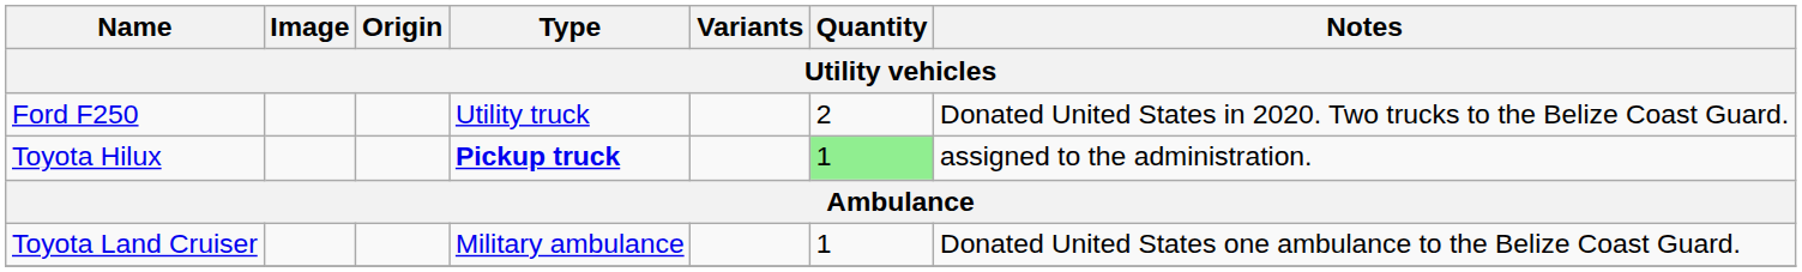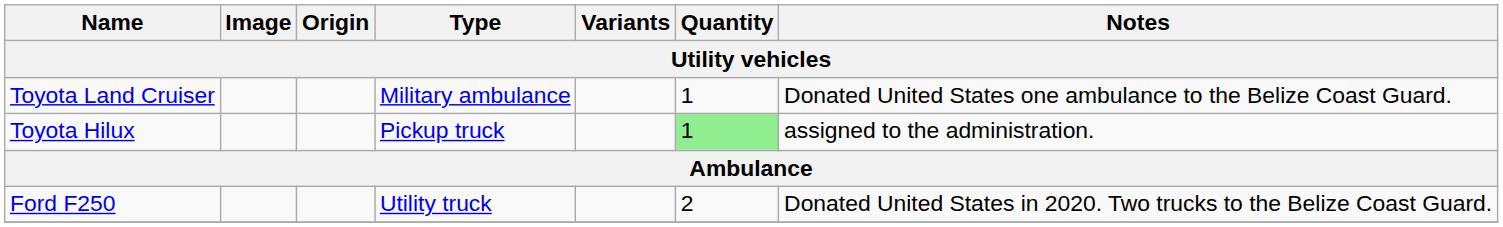rows swapped: Ford F250 <-> Toyota Land Cruiser
Toyota Hilux | Type: bold -> normal
